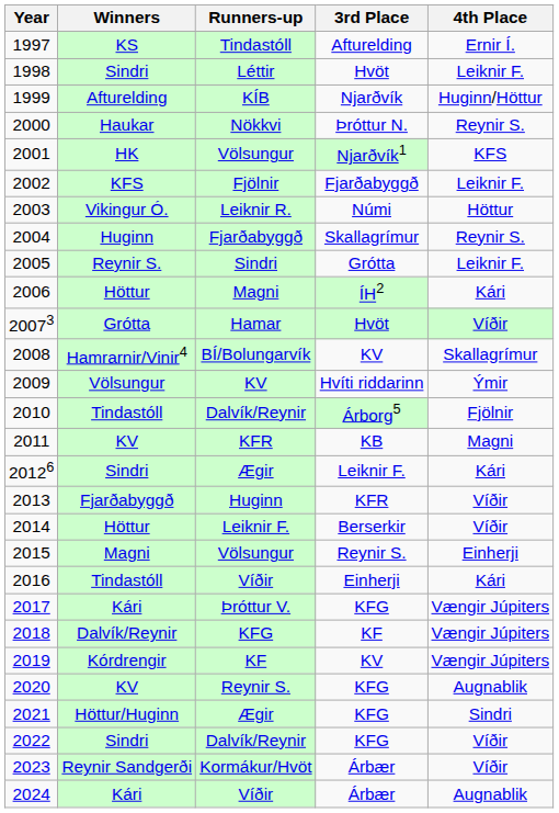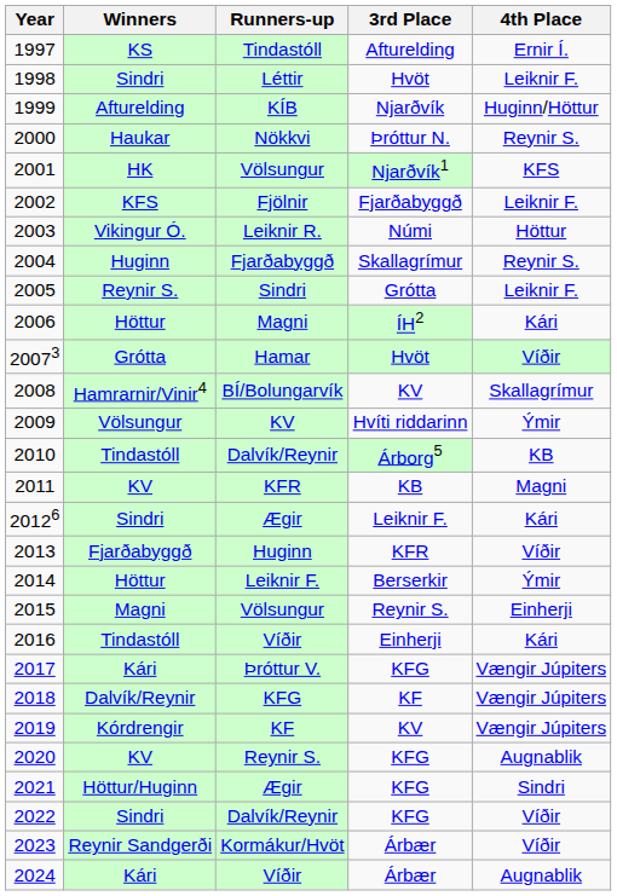2010 | 4th Place: Fjölnir -> KB
2014 | 4th Place: Víðir -> Ýmir
